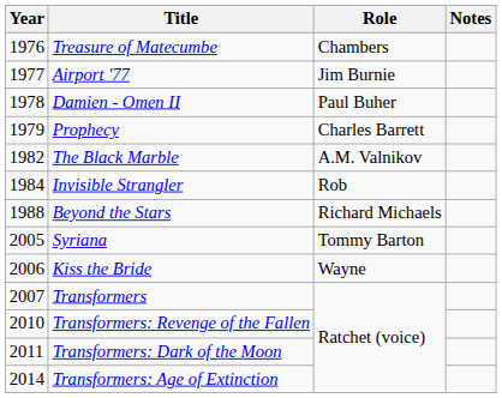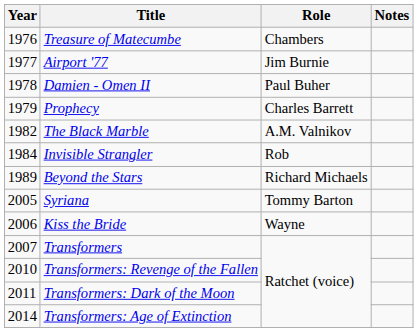Beyond the Stars | Year: 1988 -> 1989
